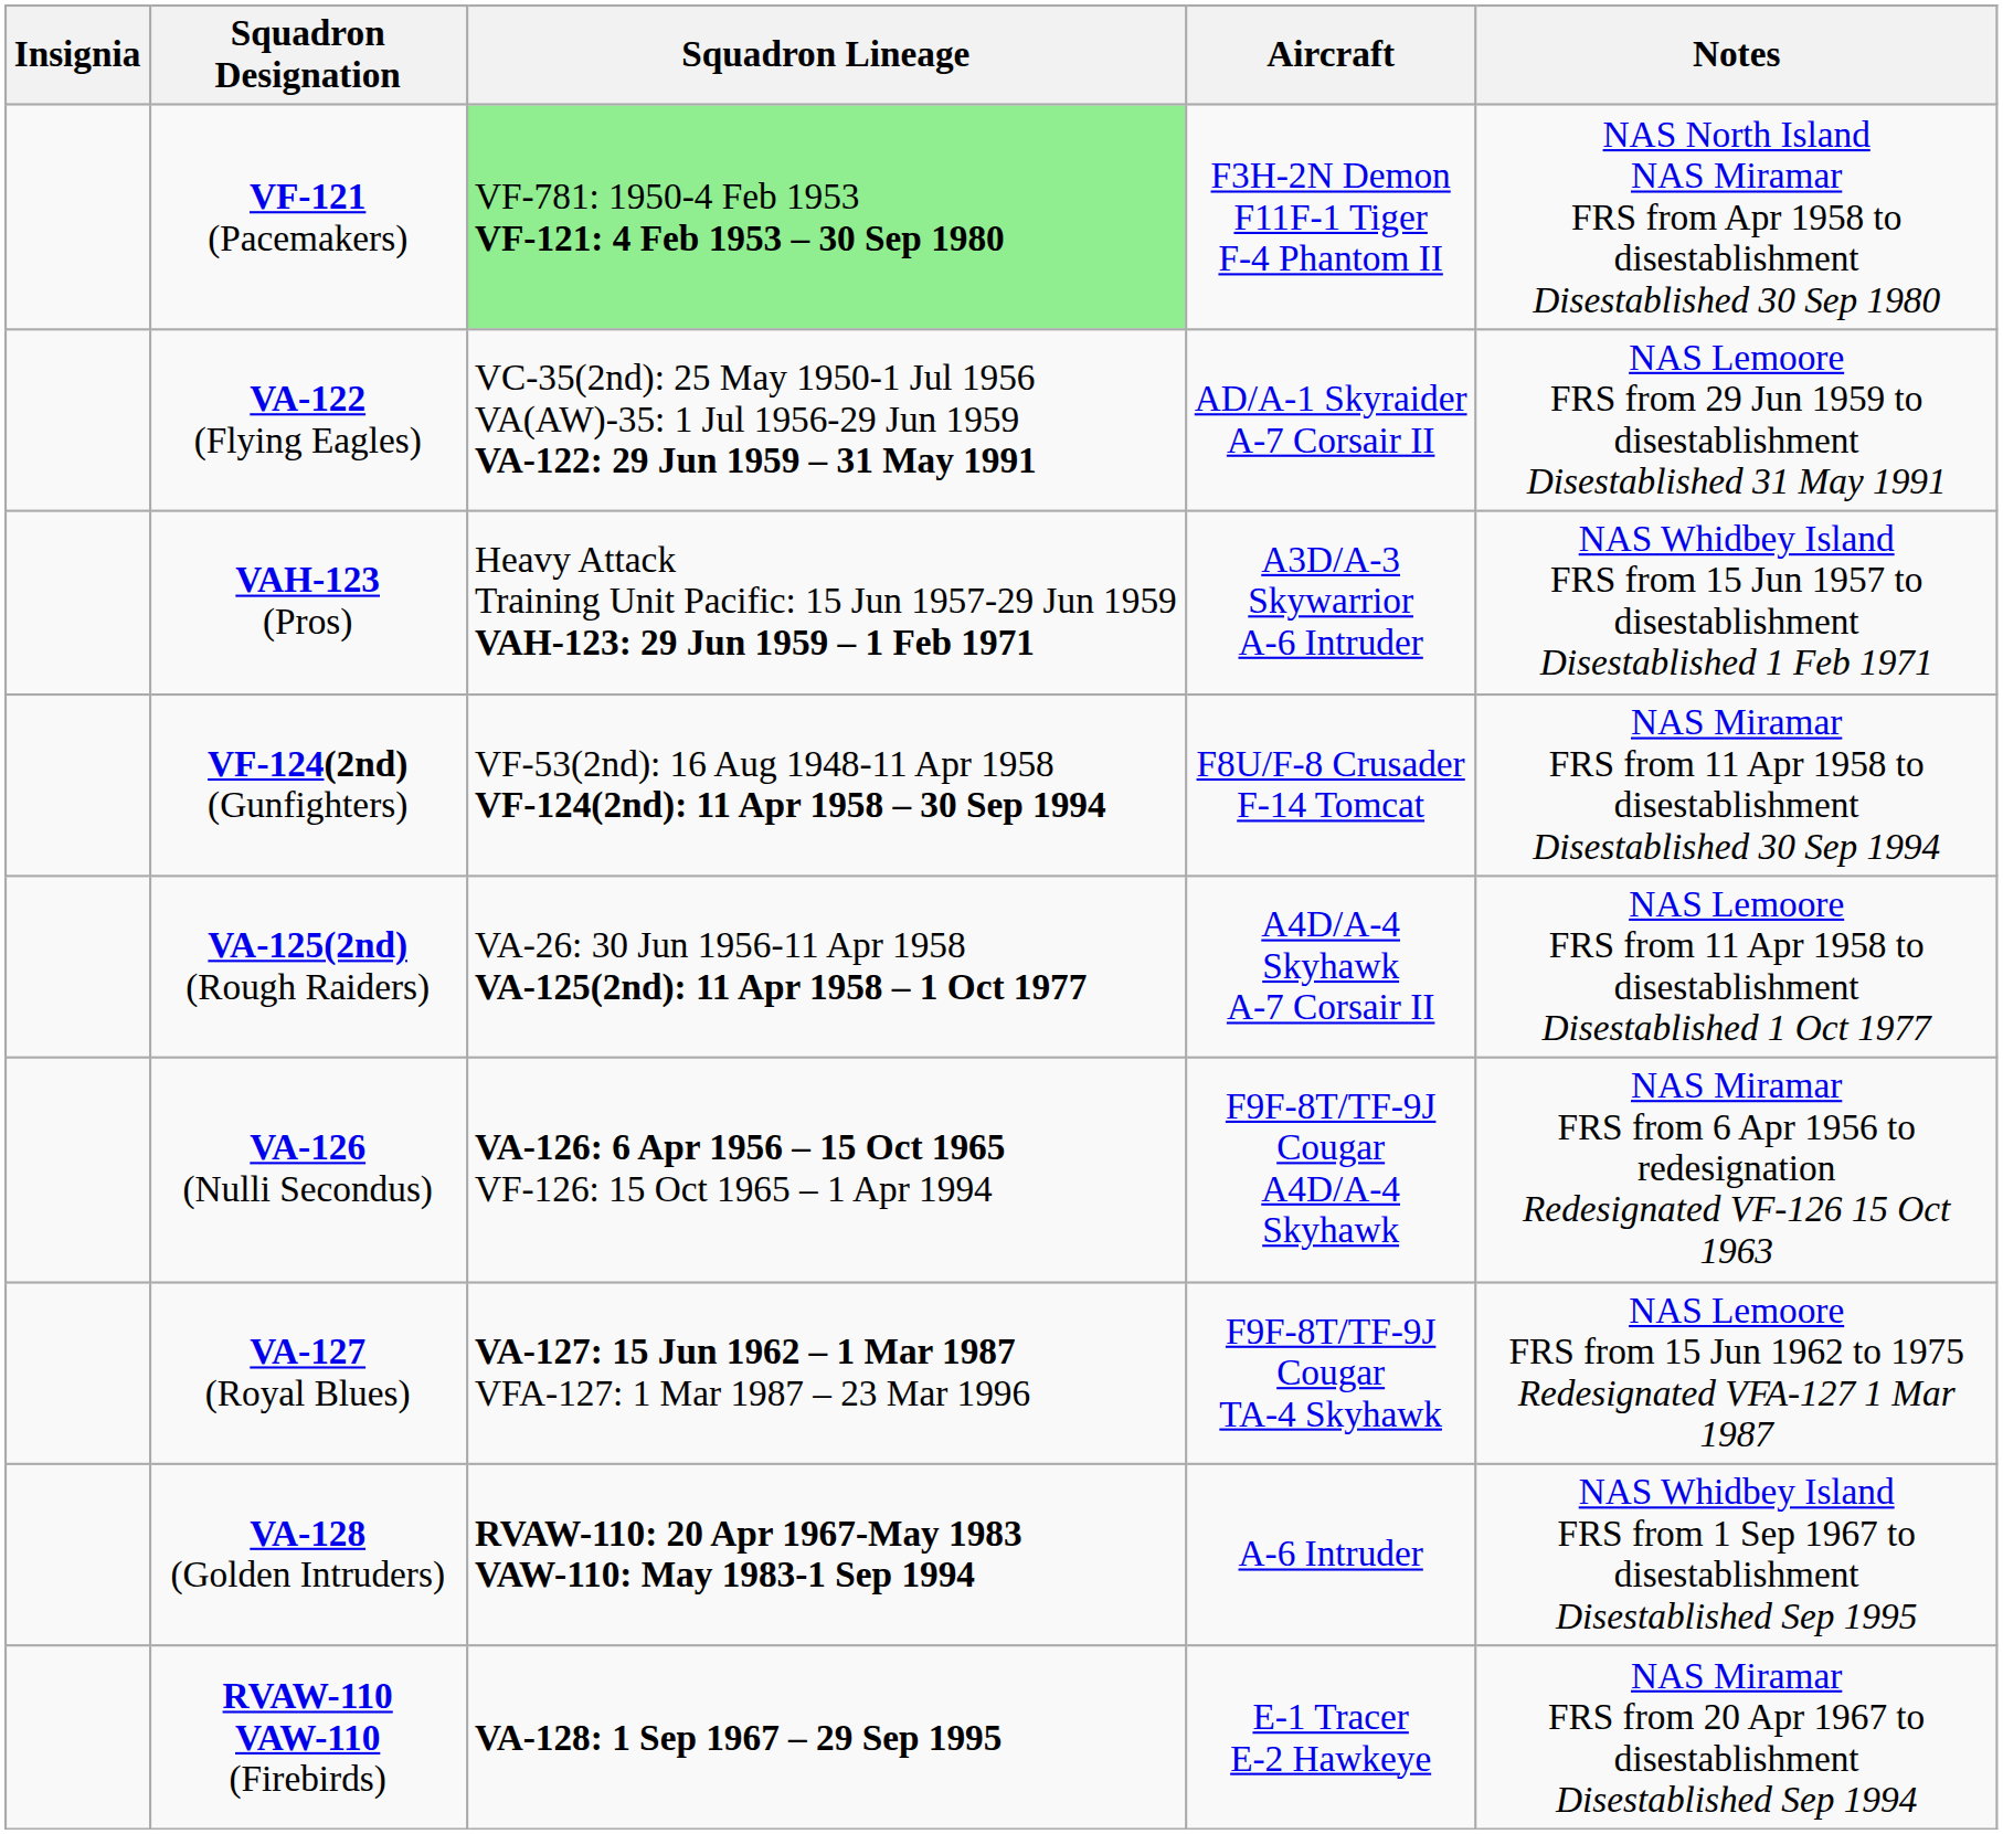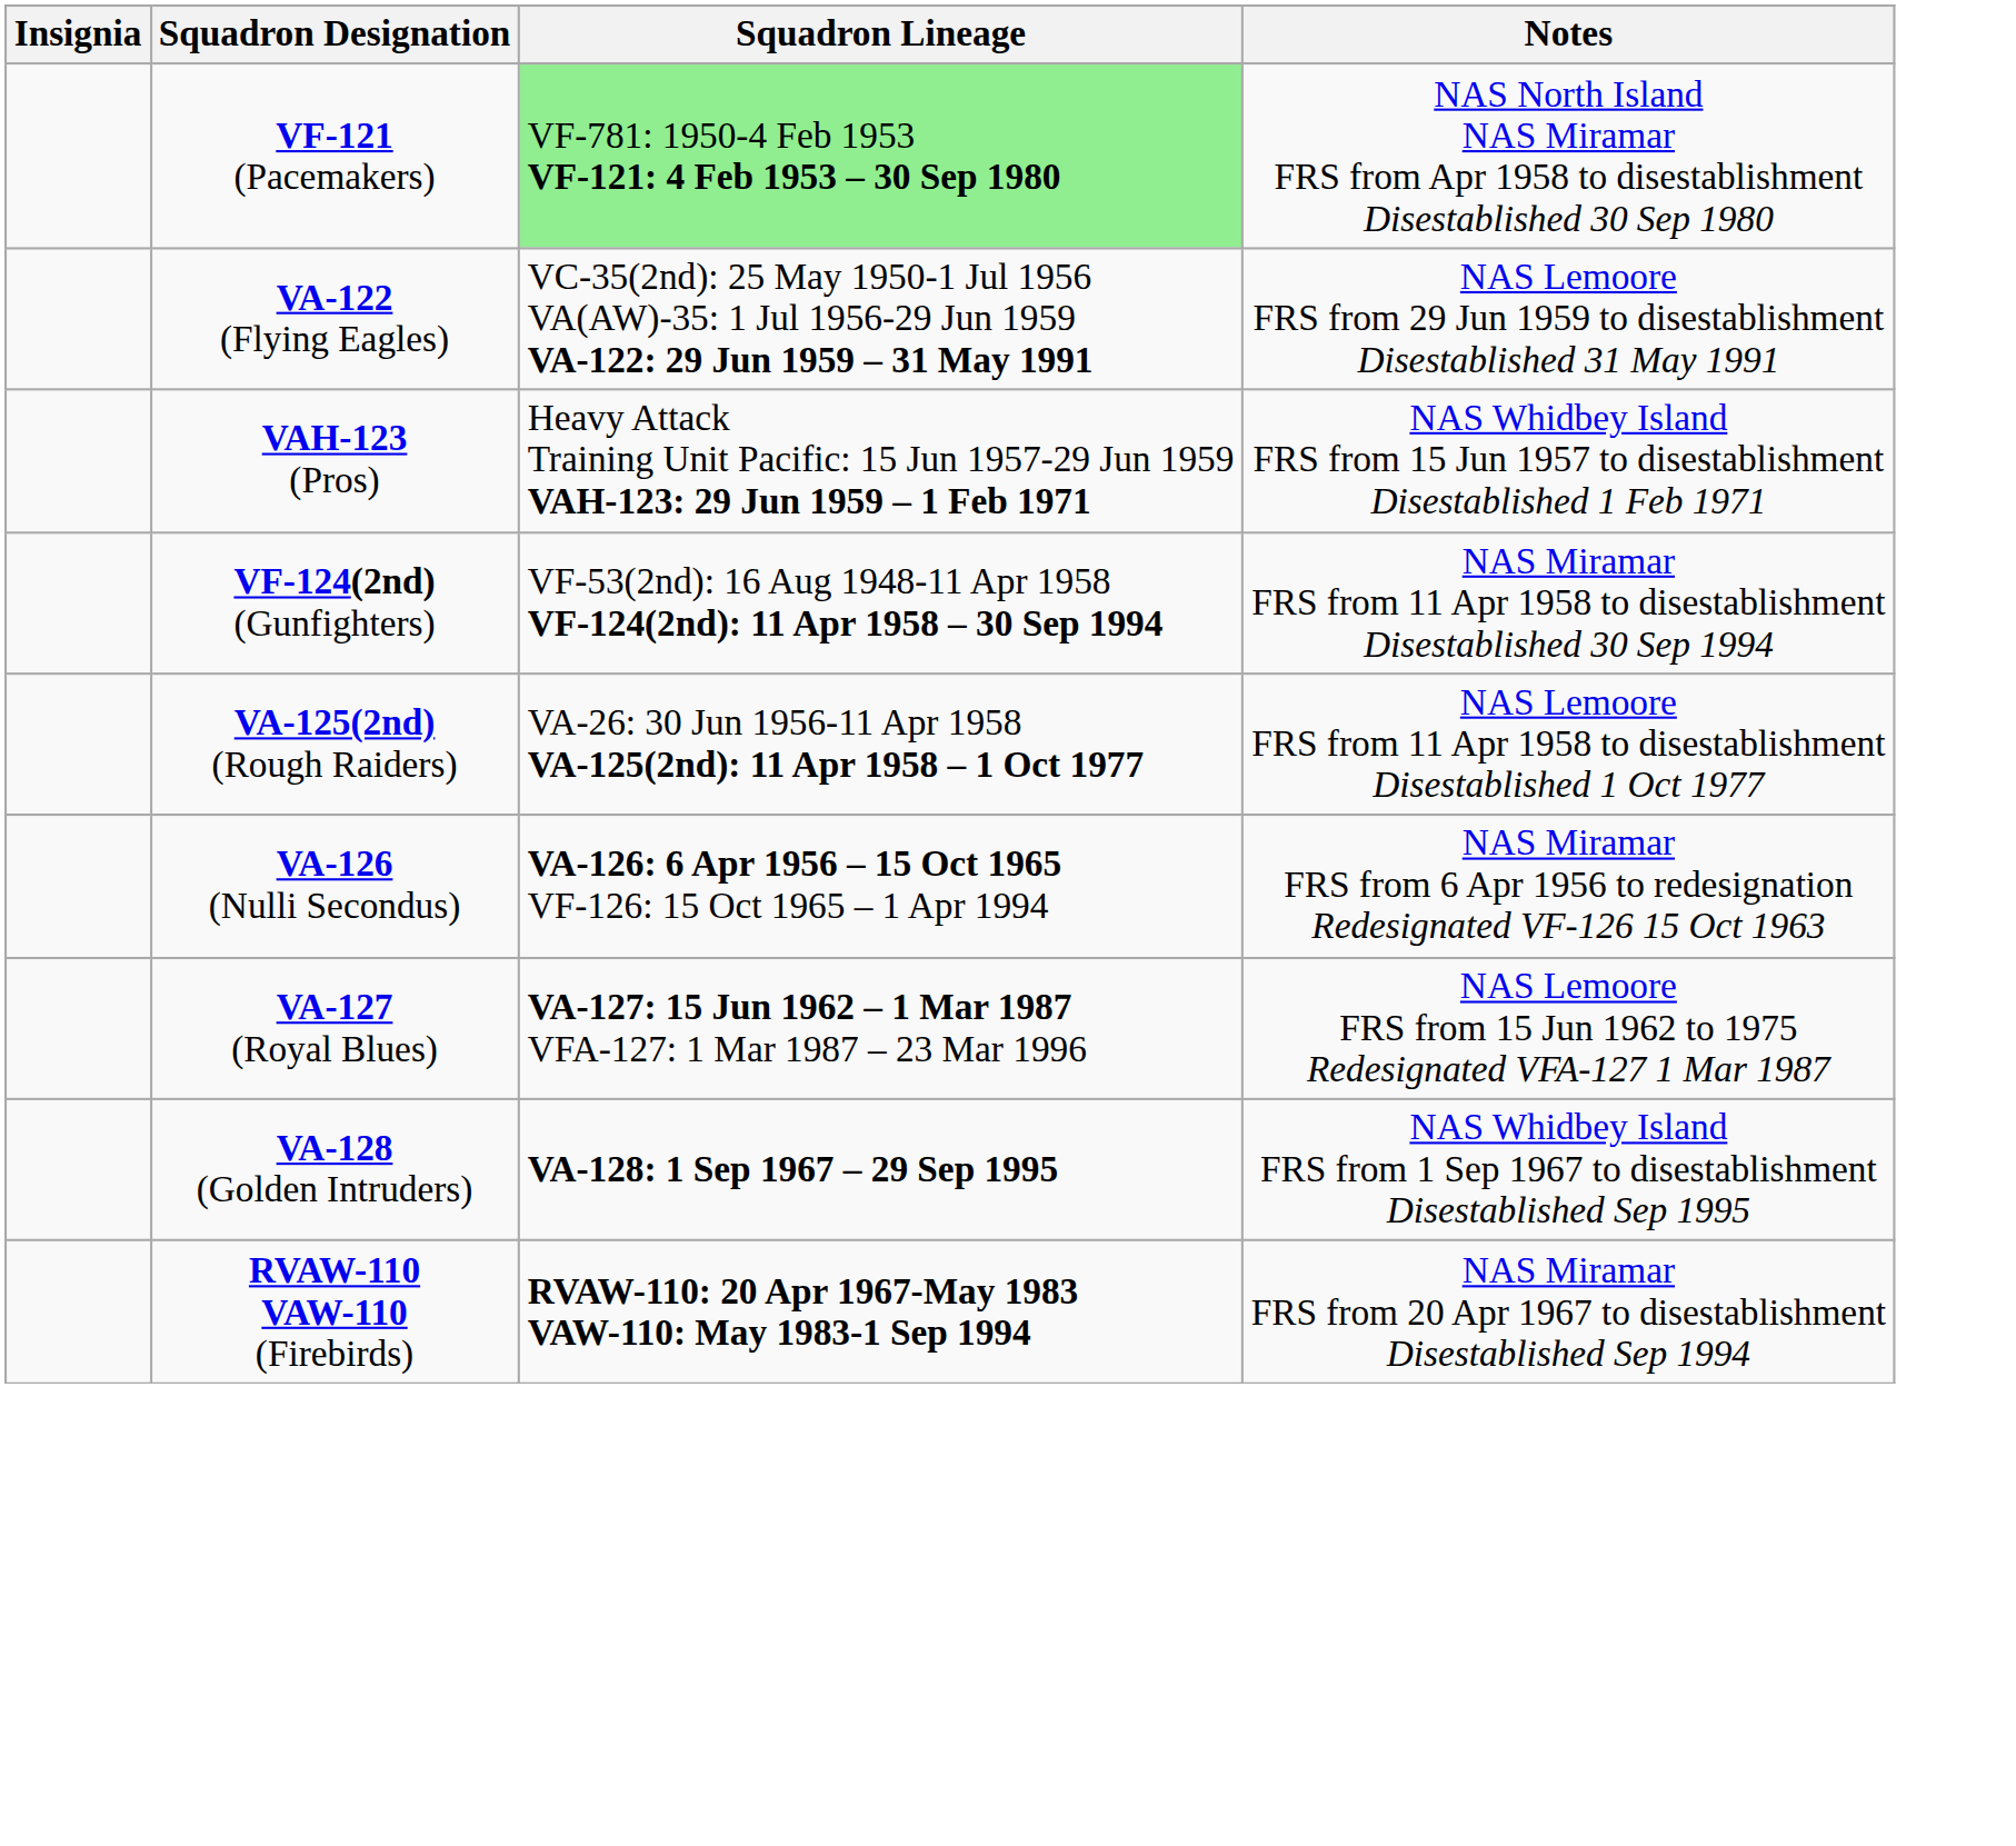- column: Aircraft | F3H-2N Demon F11F-1 Tiger F-4 Phantom II | AD/A-1 Skyraider A-7 Corsair II | A3D/A-3 Skywarrior A-6 Intruder | F8U/F-8 Crusader F-14 Tomcat | A4D/A-4 Skyhawk A-7 Corsair II | F9F-8T/TF-9J Cougar A4D/A-4 Skyhawk | F9F-8T/TF-9J Cougar TA-4 Skyhawk | A-6 Intruder | E-1 Tracer E-2 Hawkeye
VA-128 (Golden Intruders) | Squadron Lineage: RVAW-110: 20 Apr 1967-May 1983 VAW-110: May 1983-1 Sep 1994 -> VA-128: 1 Sep 1967 – 29 Sep 1995
RVAW-110 VAW-110 (Firebirds) | Squadron Lineage: VA-128: 1 Sep 1967 – 29 Sep 1995 -> RVAW-110: 20 Apr 1967-May 1983 VAW-110: May 1983-1 Sep 1994
